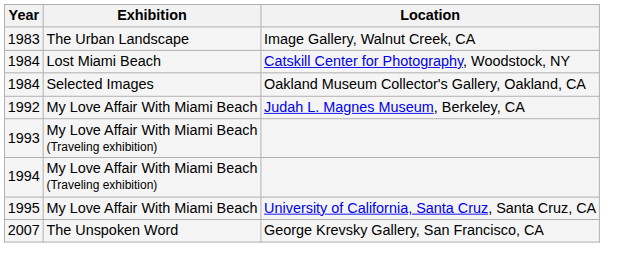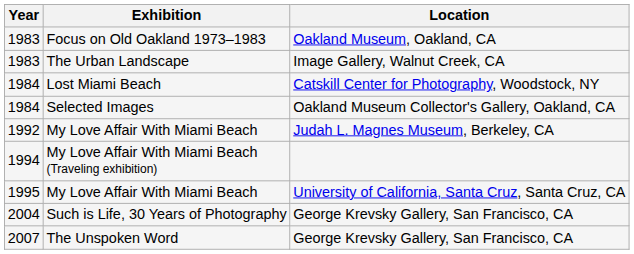+ row: 1983 | Focus on Old Oakland 1973–1983 | Oakland Museum, Oakland, CA
- row: 1993 | My Love Affair With Miami Beach (Traveling exhibition)
+ row: 2004 | Such is Life, 30 Years of Photography | George Krevsky Gallery, San Francisco, CA
